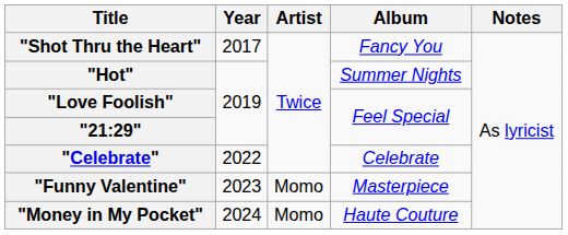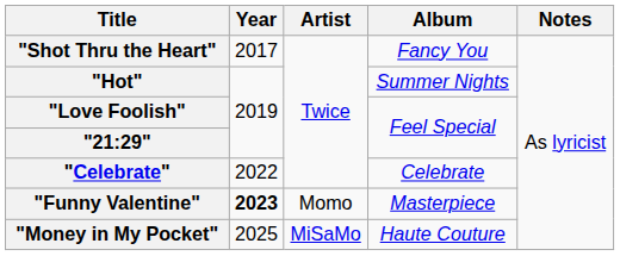"Funny Valentine" | Year: normal -> bold
"Money in My Pocket" | Year: 2024 -> 2025
"Money in My Pocket" | Artist: Momo -> MiSaMo
